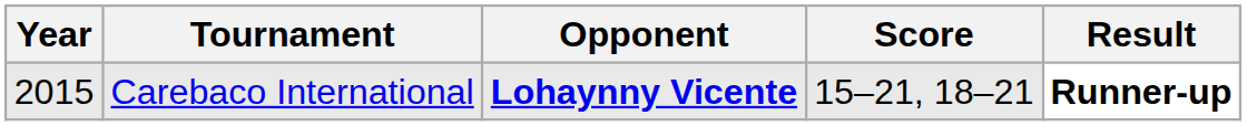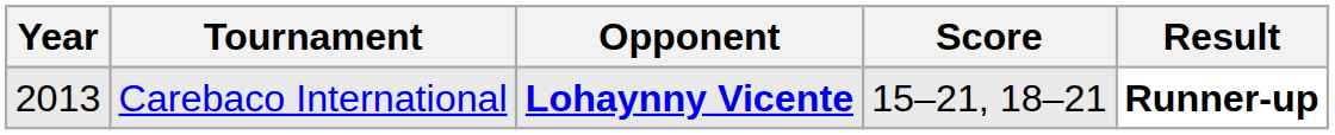Carebaco International | Year: 2015 -> 2013
